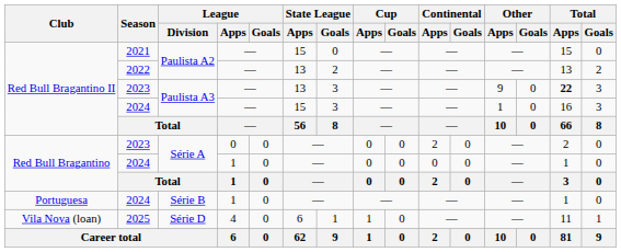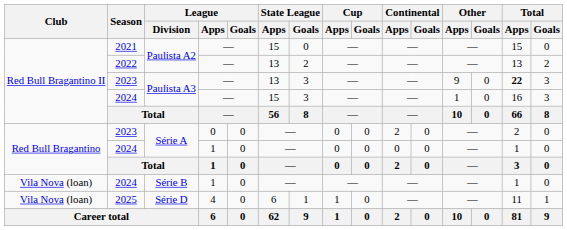2024 / Série B | Club: Portuguesa -> Vila Nova (loan)
